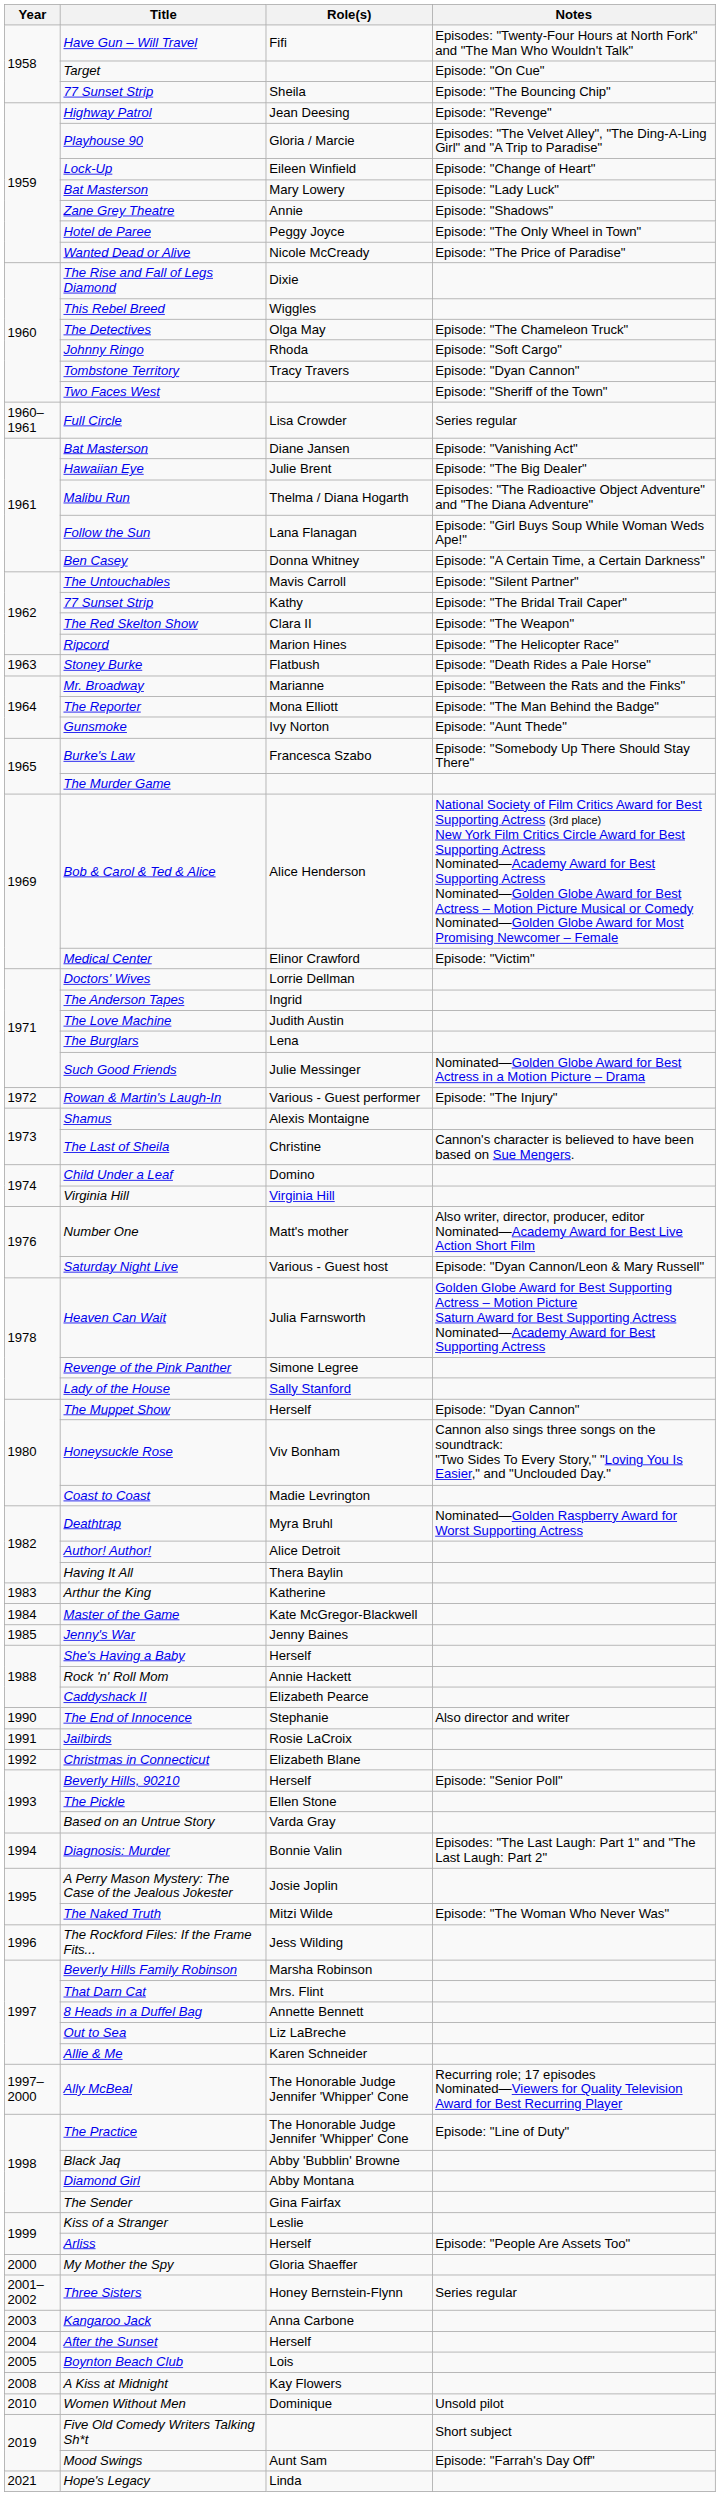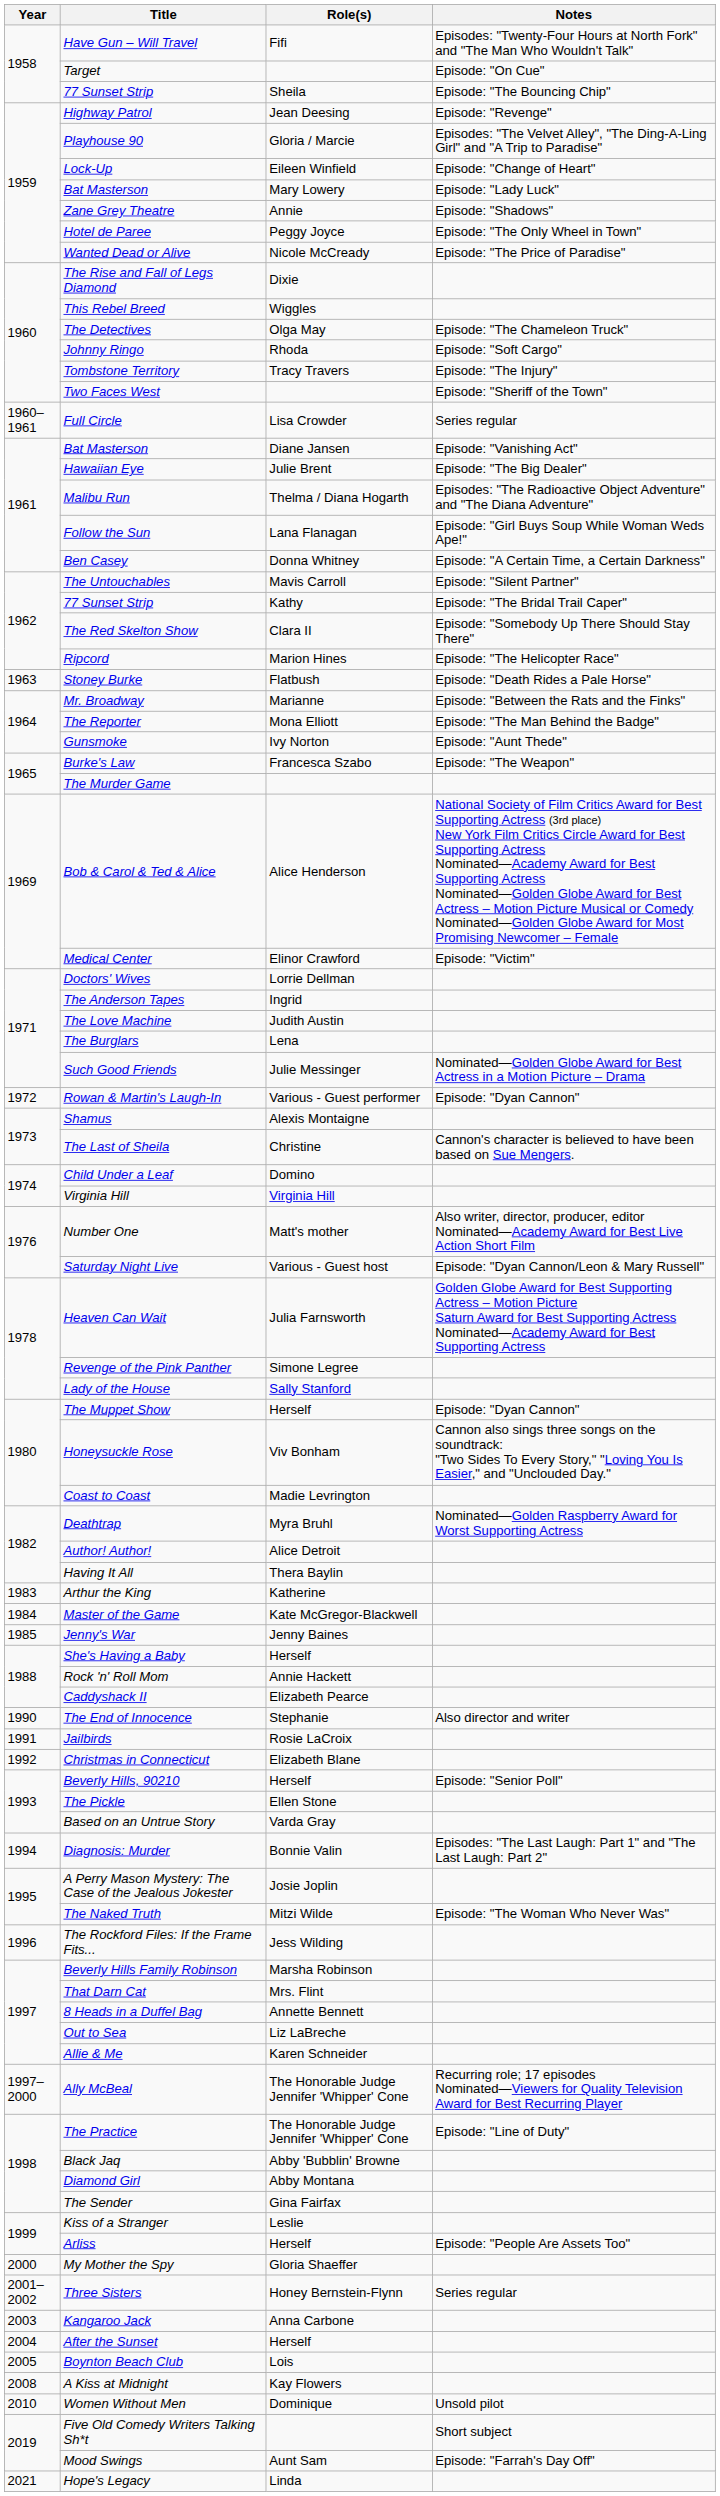Tombstone Territory | Notes: Episode: "Dyan Cannon" -> Episode: "The Injury"
The Red Skelton Show | Notes: Episode: "The Weapon" -> Episode: "Somebody Up There Should Stay There"
Burke's Law | Notes: Episode: "Somebody Up There Should Stay There" -> Episode: "The Weapon"
Rowan & Martin's Laugh-In | Notes: Episode: "The Injury" -> Episode: "Dyan Cannon"
